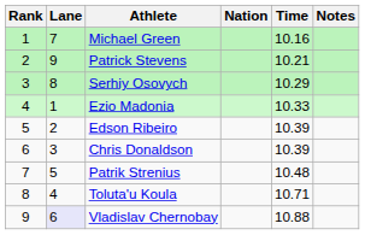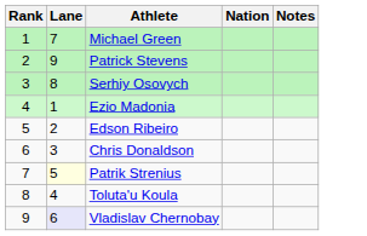- column: Time | 10.16 | 10.21 | 10.29 | 10.33 | 10.39 | 10.39 | 10.48 | 10.71 | 10.88
Patrik Strenius | Lane: no background -> lightyellow background
